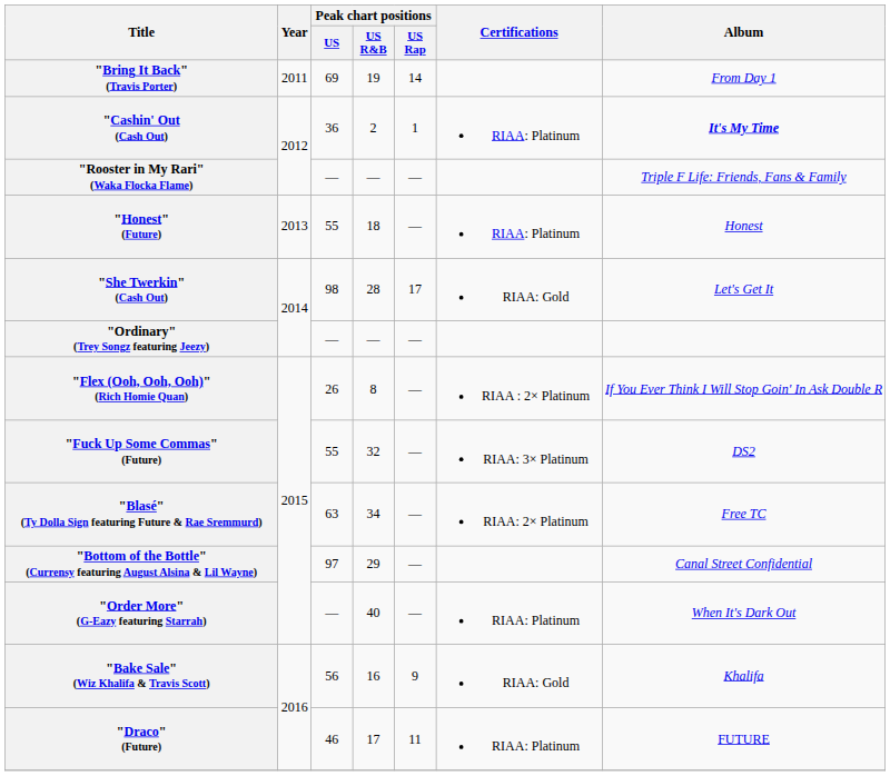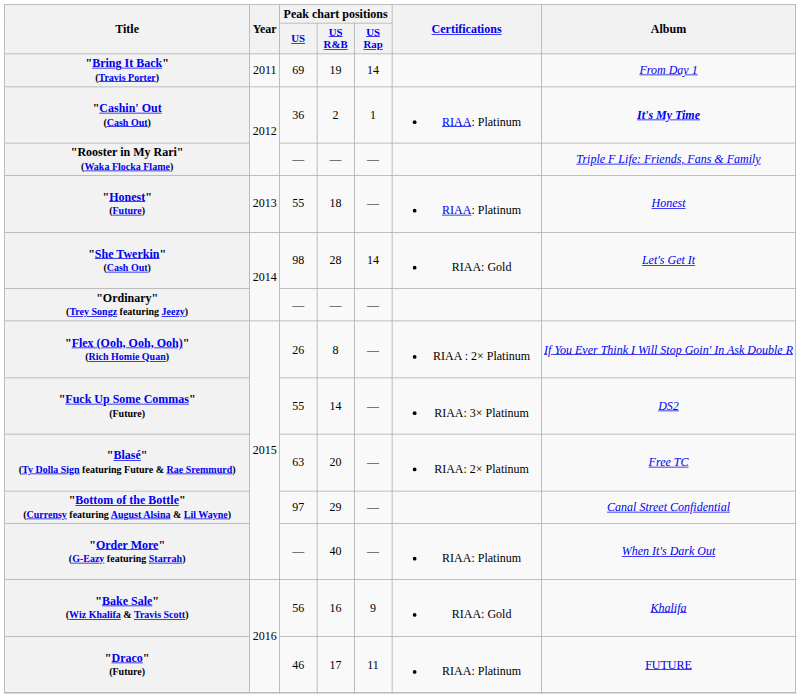"She Twerkin" (Cash Out) | Peak chart positions / US Rap: 17 -> 14
"Fuck Up Some Commas" (Future) | Peak chart positions / US R&B: 32 -> 14
"Blasé" (Ty Dolla Sign featuring Future & Rae Sremmurd) | Peak chart positions / US R&B: 34 -> 20
